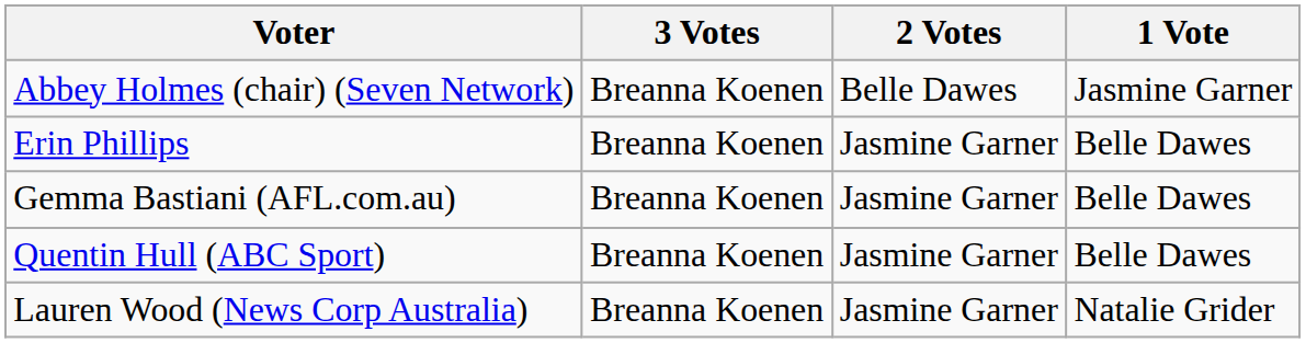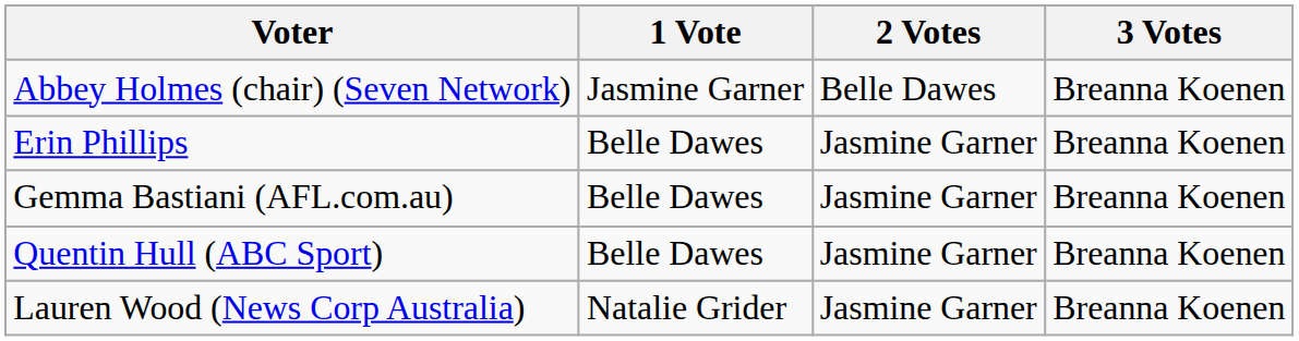columns swapped: 3 Votes <-> 1 Vote
